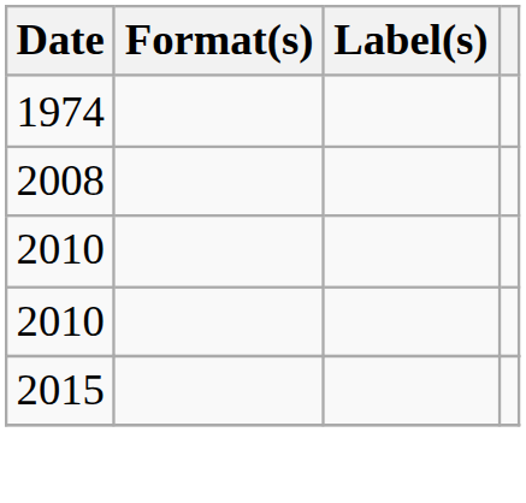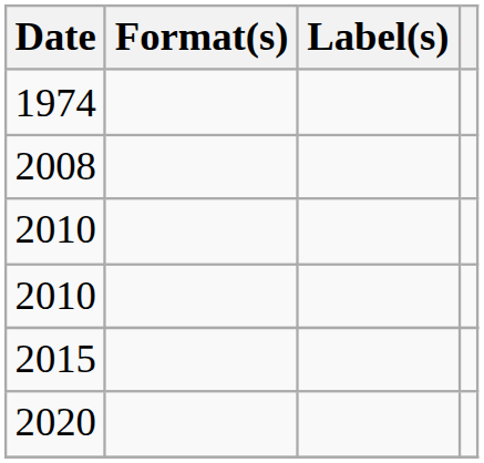+ row: 2020
